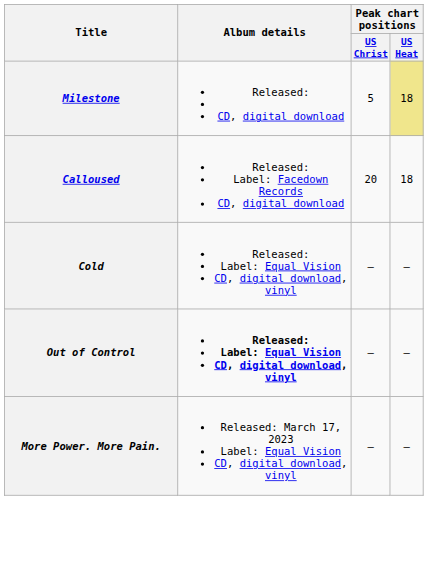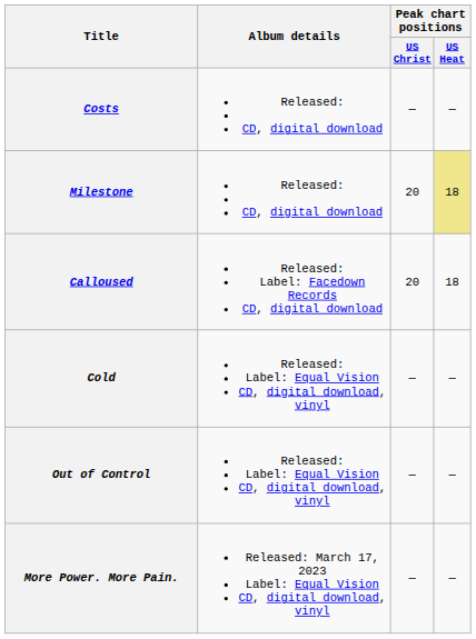+ row: Costs | Released: CD, digital download | — | —
Milestone | Peak chart positions / US Christ: 5 -> 20
Out of Control | Album details: bold -> normal
